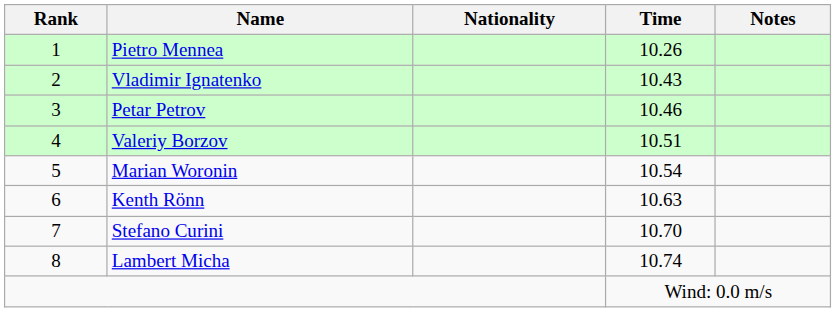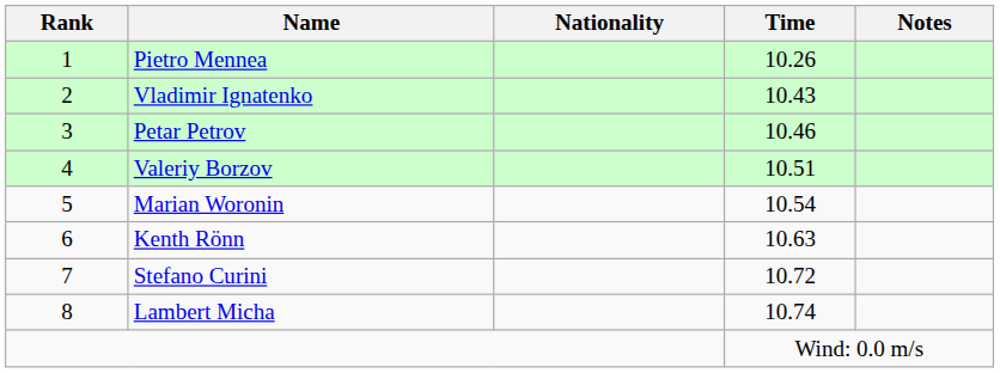Stefano Curini | Time: 10.70 -> 10.72
